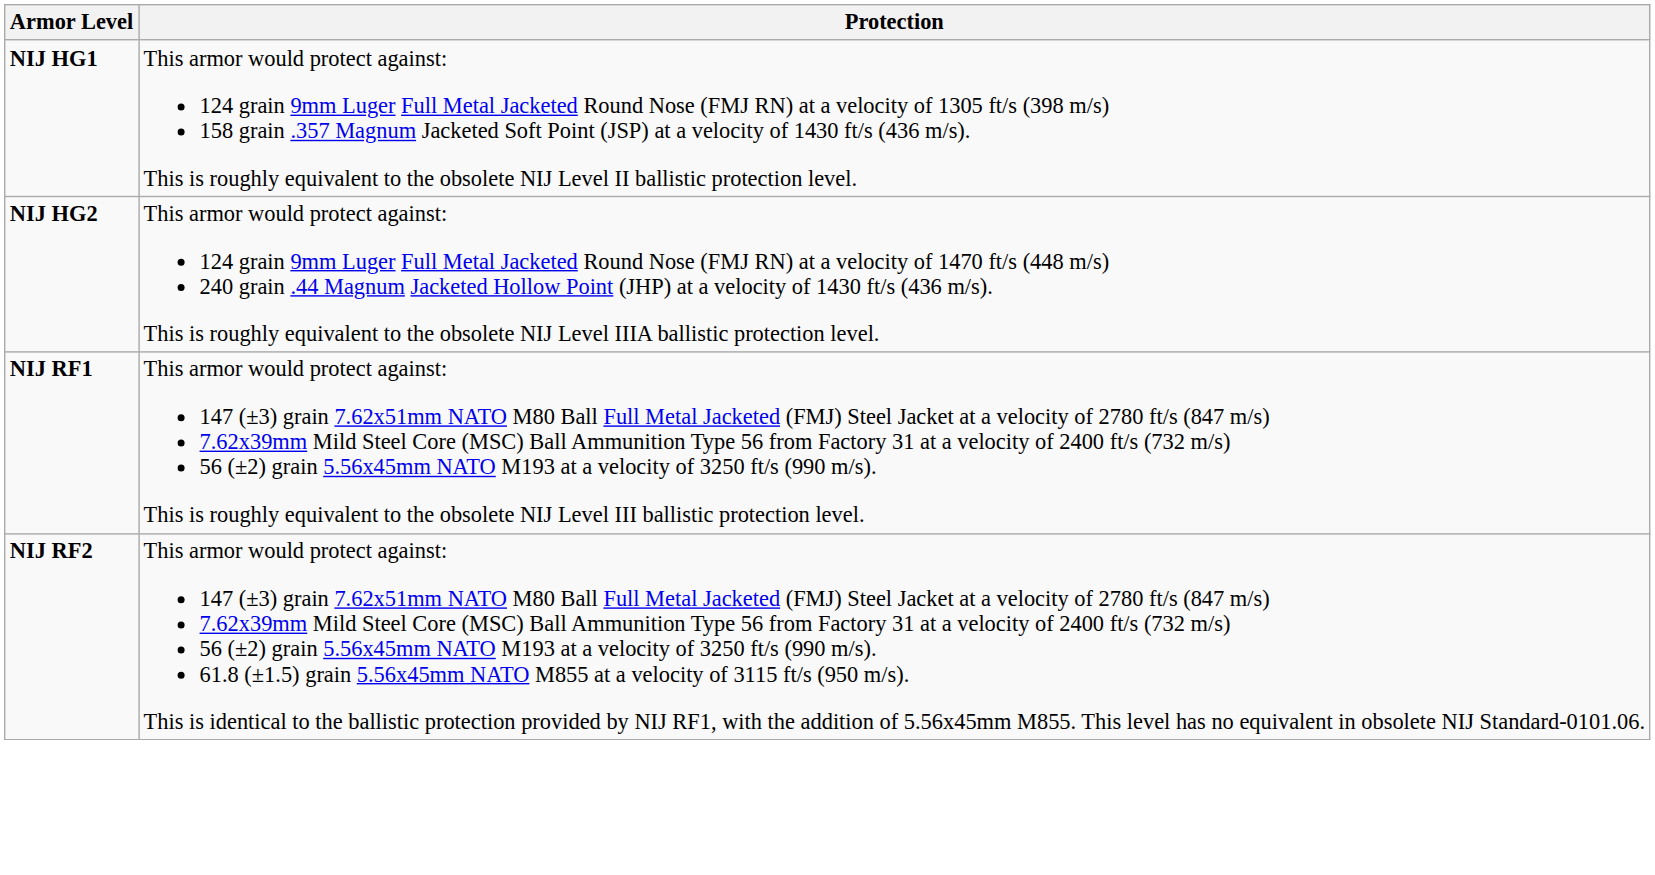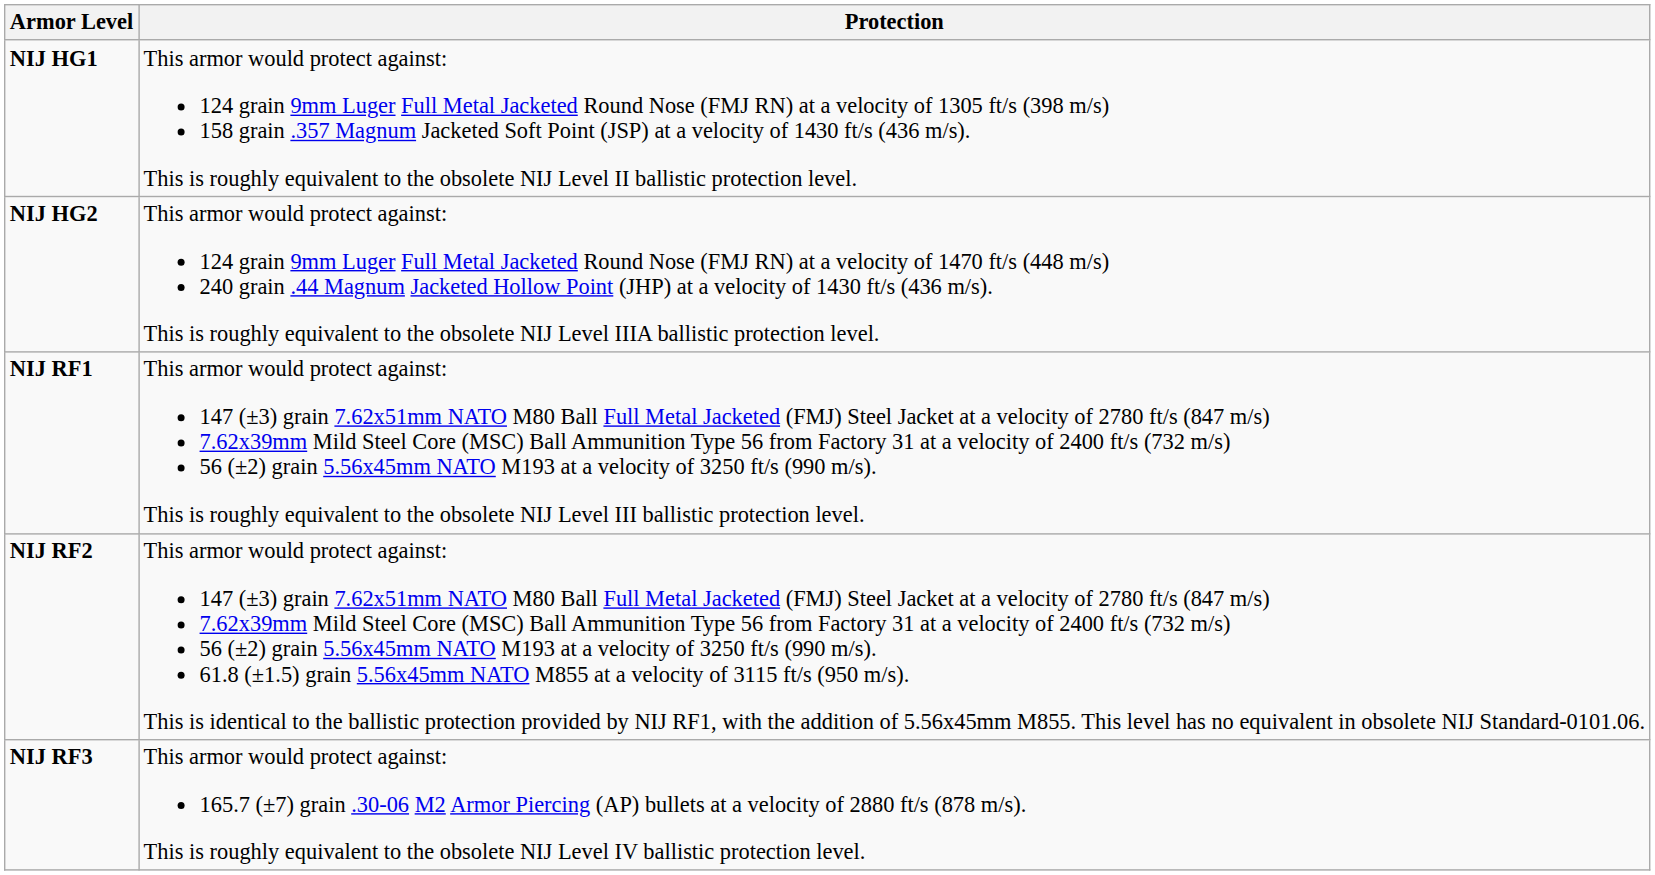+ row: NIJ RF3 | This armor would protect against: 165.7 (±7) grain .30-06 M2 Armor Piercing (AP) bullets at a velocity of 2880 ft/s (878 m/s). This is roughly equivalent to the obsolete NIJ Level IV ballistic protection level.
